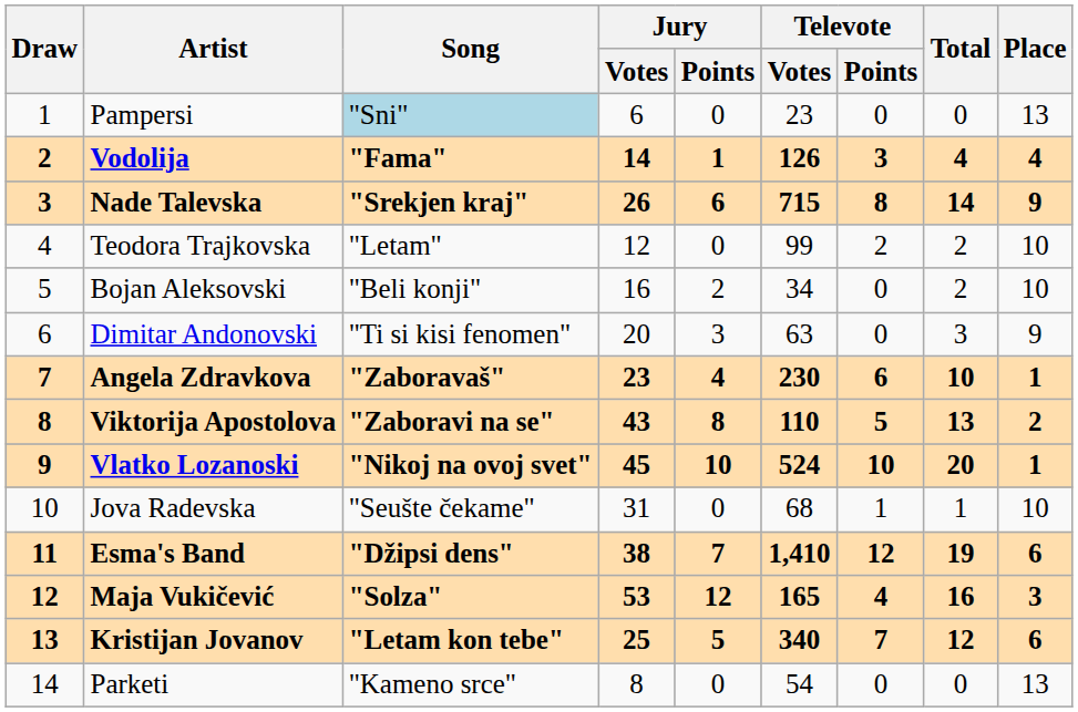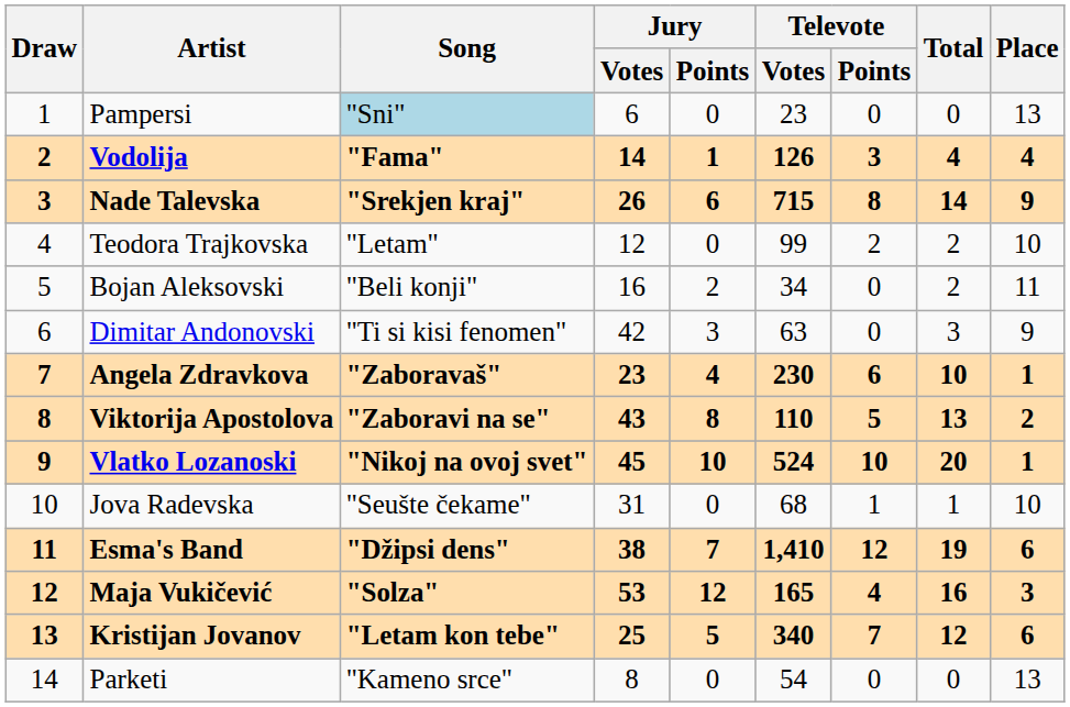Bojan Aleksovski | Place: 10 -> 11
Dimitar Andonovski | Jury / Votes: 20 -> 42
